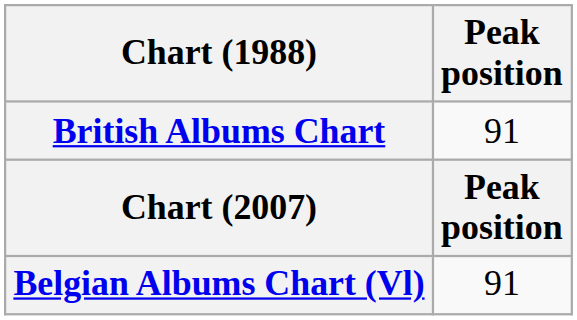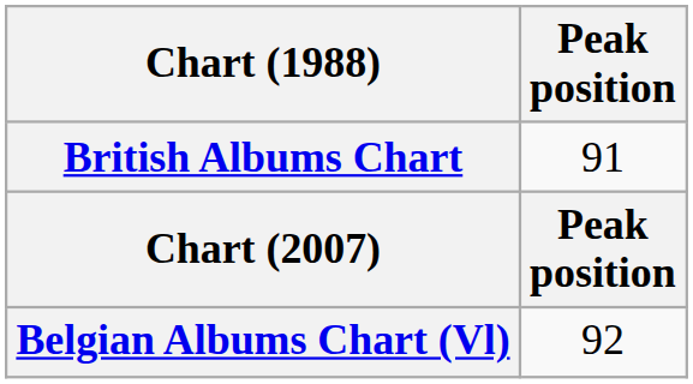Belgian Albums Chart (Vl) | Peak position: 91 -> 92
